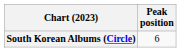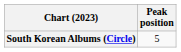South Korean Albums (Circle) | Peak position: 6 -> 5
